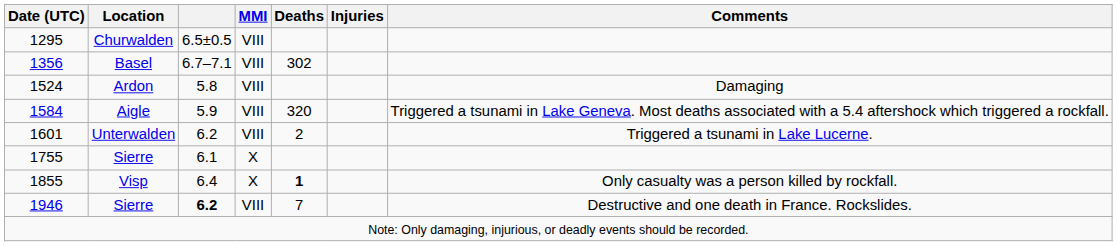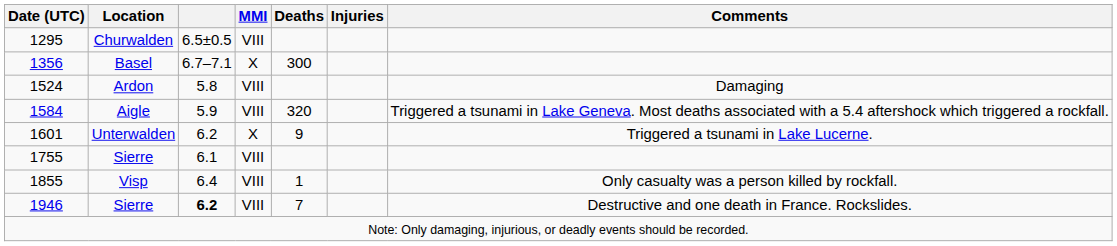1356 | MMI: VIII -> X
1356 | Deaths: 302 -> 300
1601 | MMI: VIII -> X
1601 | Deaths: 2 -> 9
1755 | MMI: X -> VIII
1855 | MMI: X -> VIII
1855 | Deaths: bold -> normal
